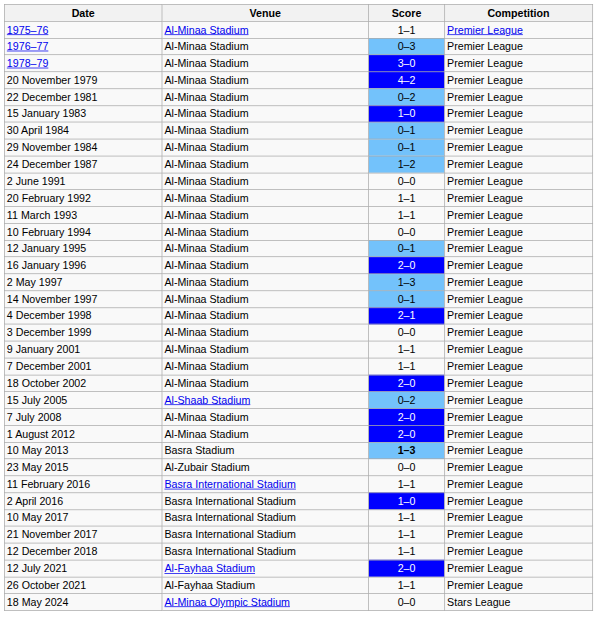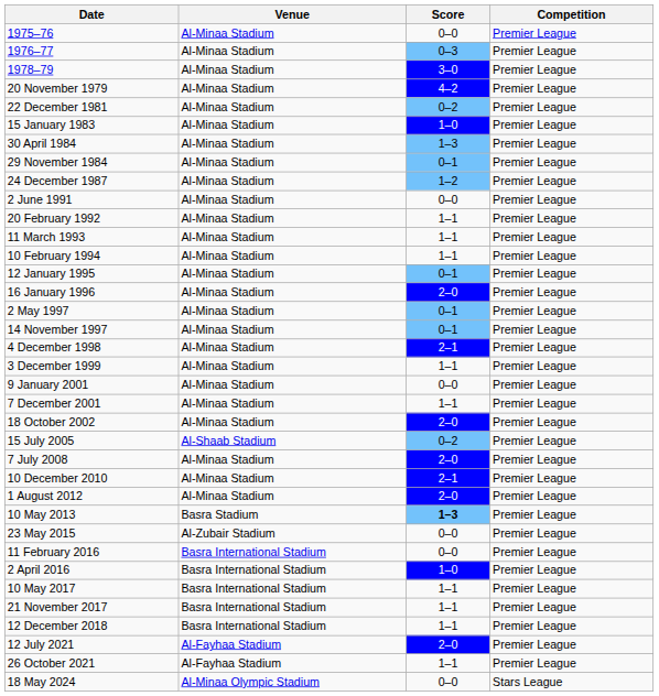1975–76 | Score: 1–1 -> 0–0
30 April 1984 | Score: 0–1 -> 1–3
10 February 1994 | Score: 0–0 -> 1–1
2 May 1997 | Score: 1–3 -> 0–1
3 December 1999 | Score: 0–0 -> 1–1
9 January 2001 | Score: 1–1 -> 0–0
+ row: 10 December 2010 | Al-Minaa Stadium | 2–1 | Premier League
11 February 2016 | Score: 1–1 -> 0–0
